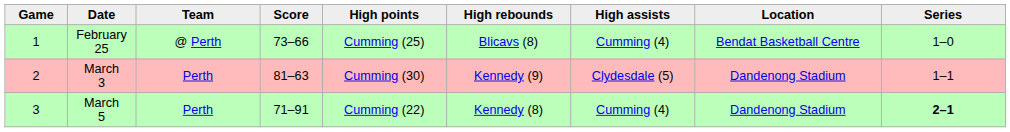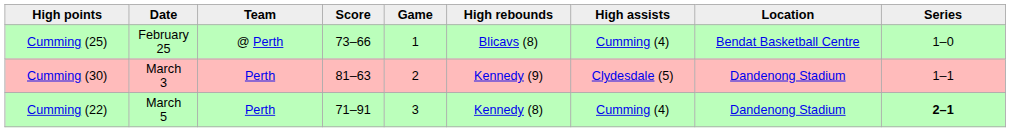columns swapped: Game <-> High points
